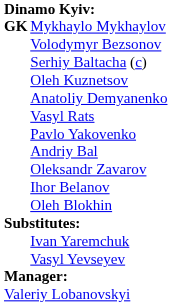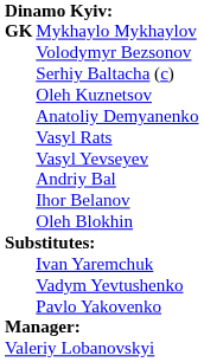rows swapped: Pavlo Yakovenko <-> Vasyl Yevseyev
- row: Oleksandr Zavarov
+ row: Vadym Yevtushenko
